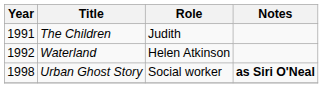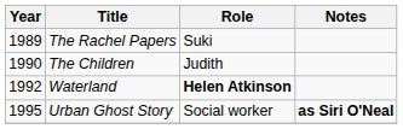+ row: 1989 | The Rachel Papers | Suki
The Children | Year: 1991 -> 1990
Waterland | Role: normal -> bold
Urban Ghost Story | Year: 1998 -> 1995
